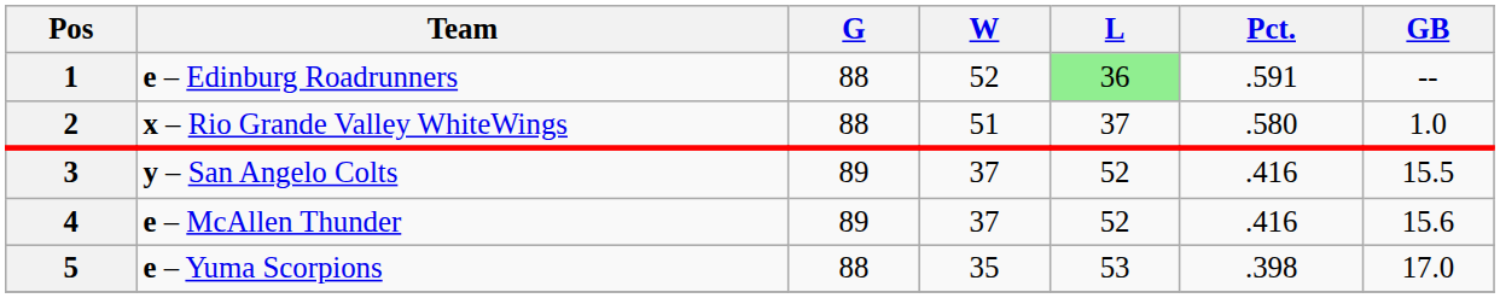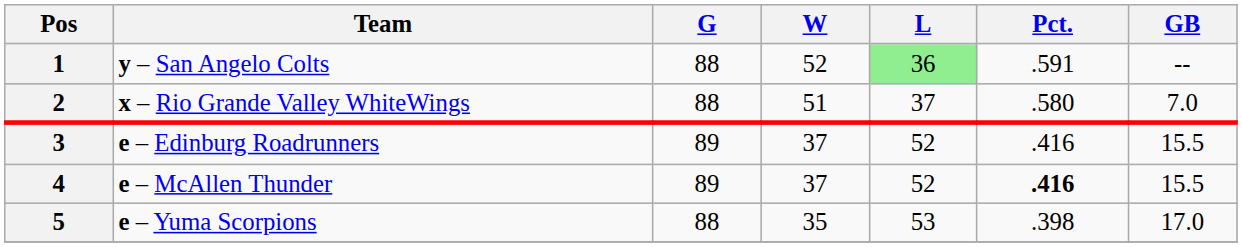1 | Team: e – Edinburg Roadrunners -> y – San Angelo Colts
2 | GB: 1.0 -> 7.0
3 | Team: y – San Angelo Colts -> e – Edinburg Roadrunners
4 | Pct.: normal -> bold
4 | GB: 15.6 -> 15.5
